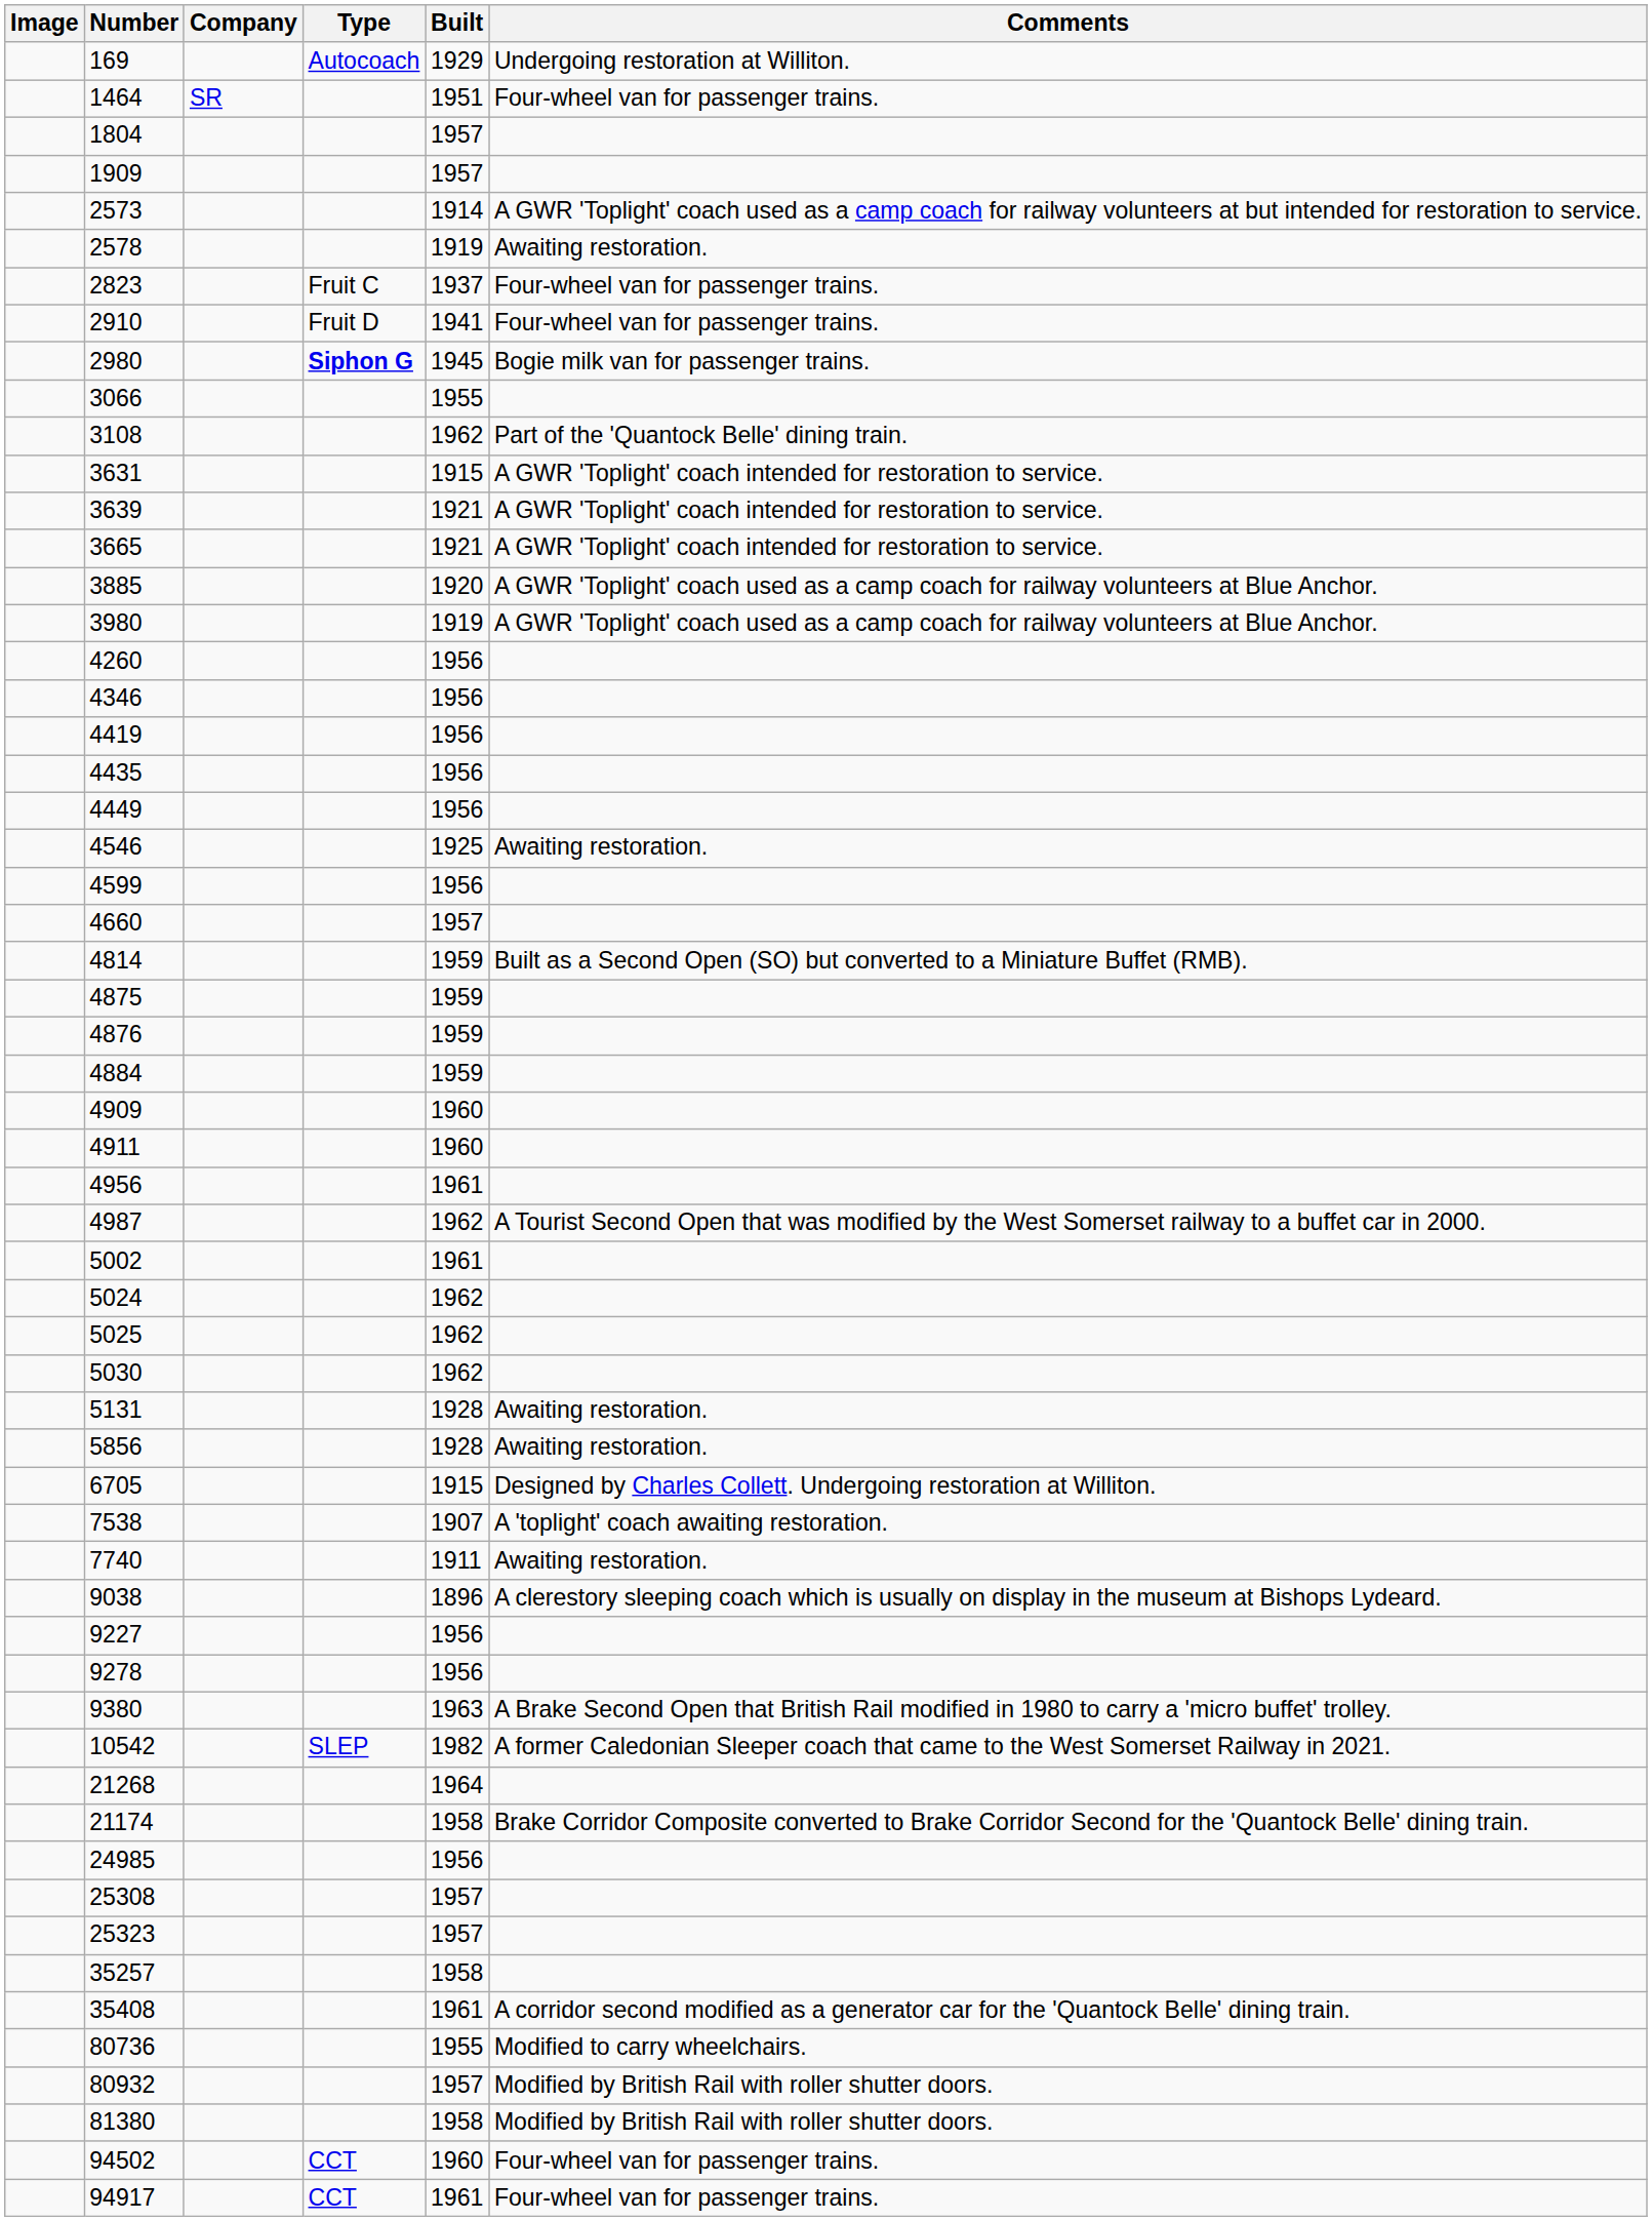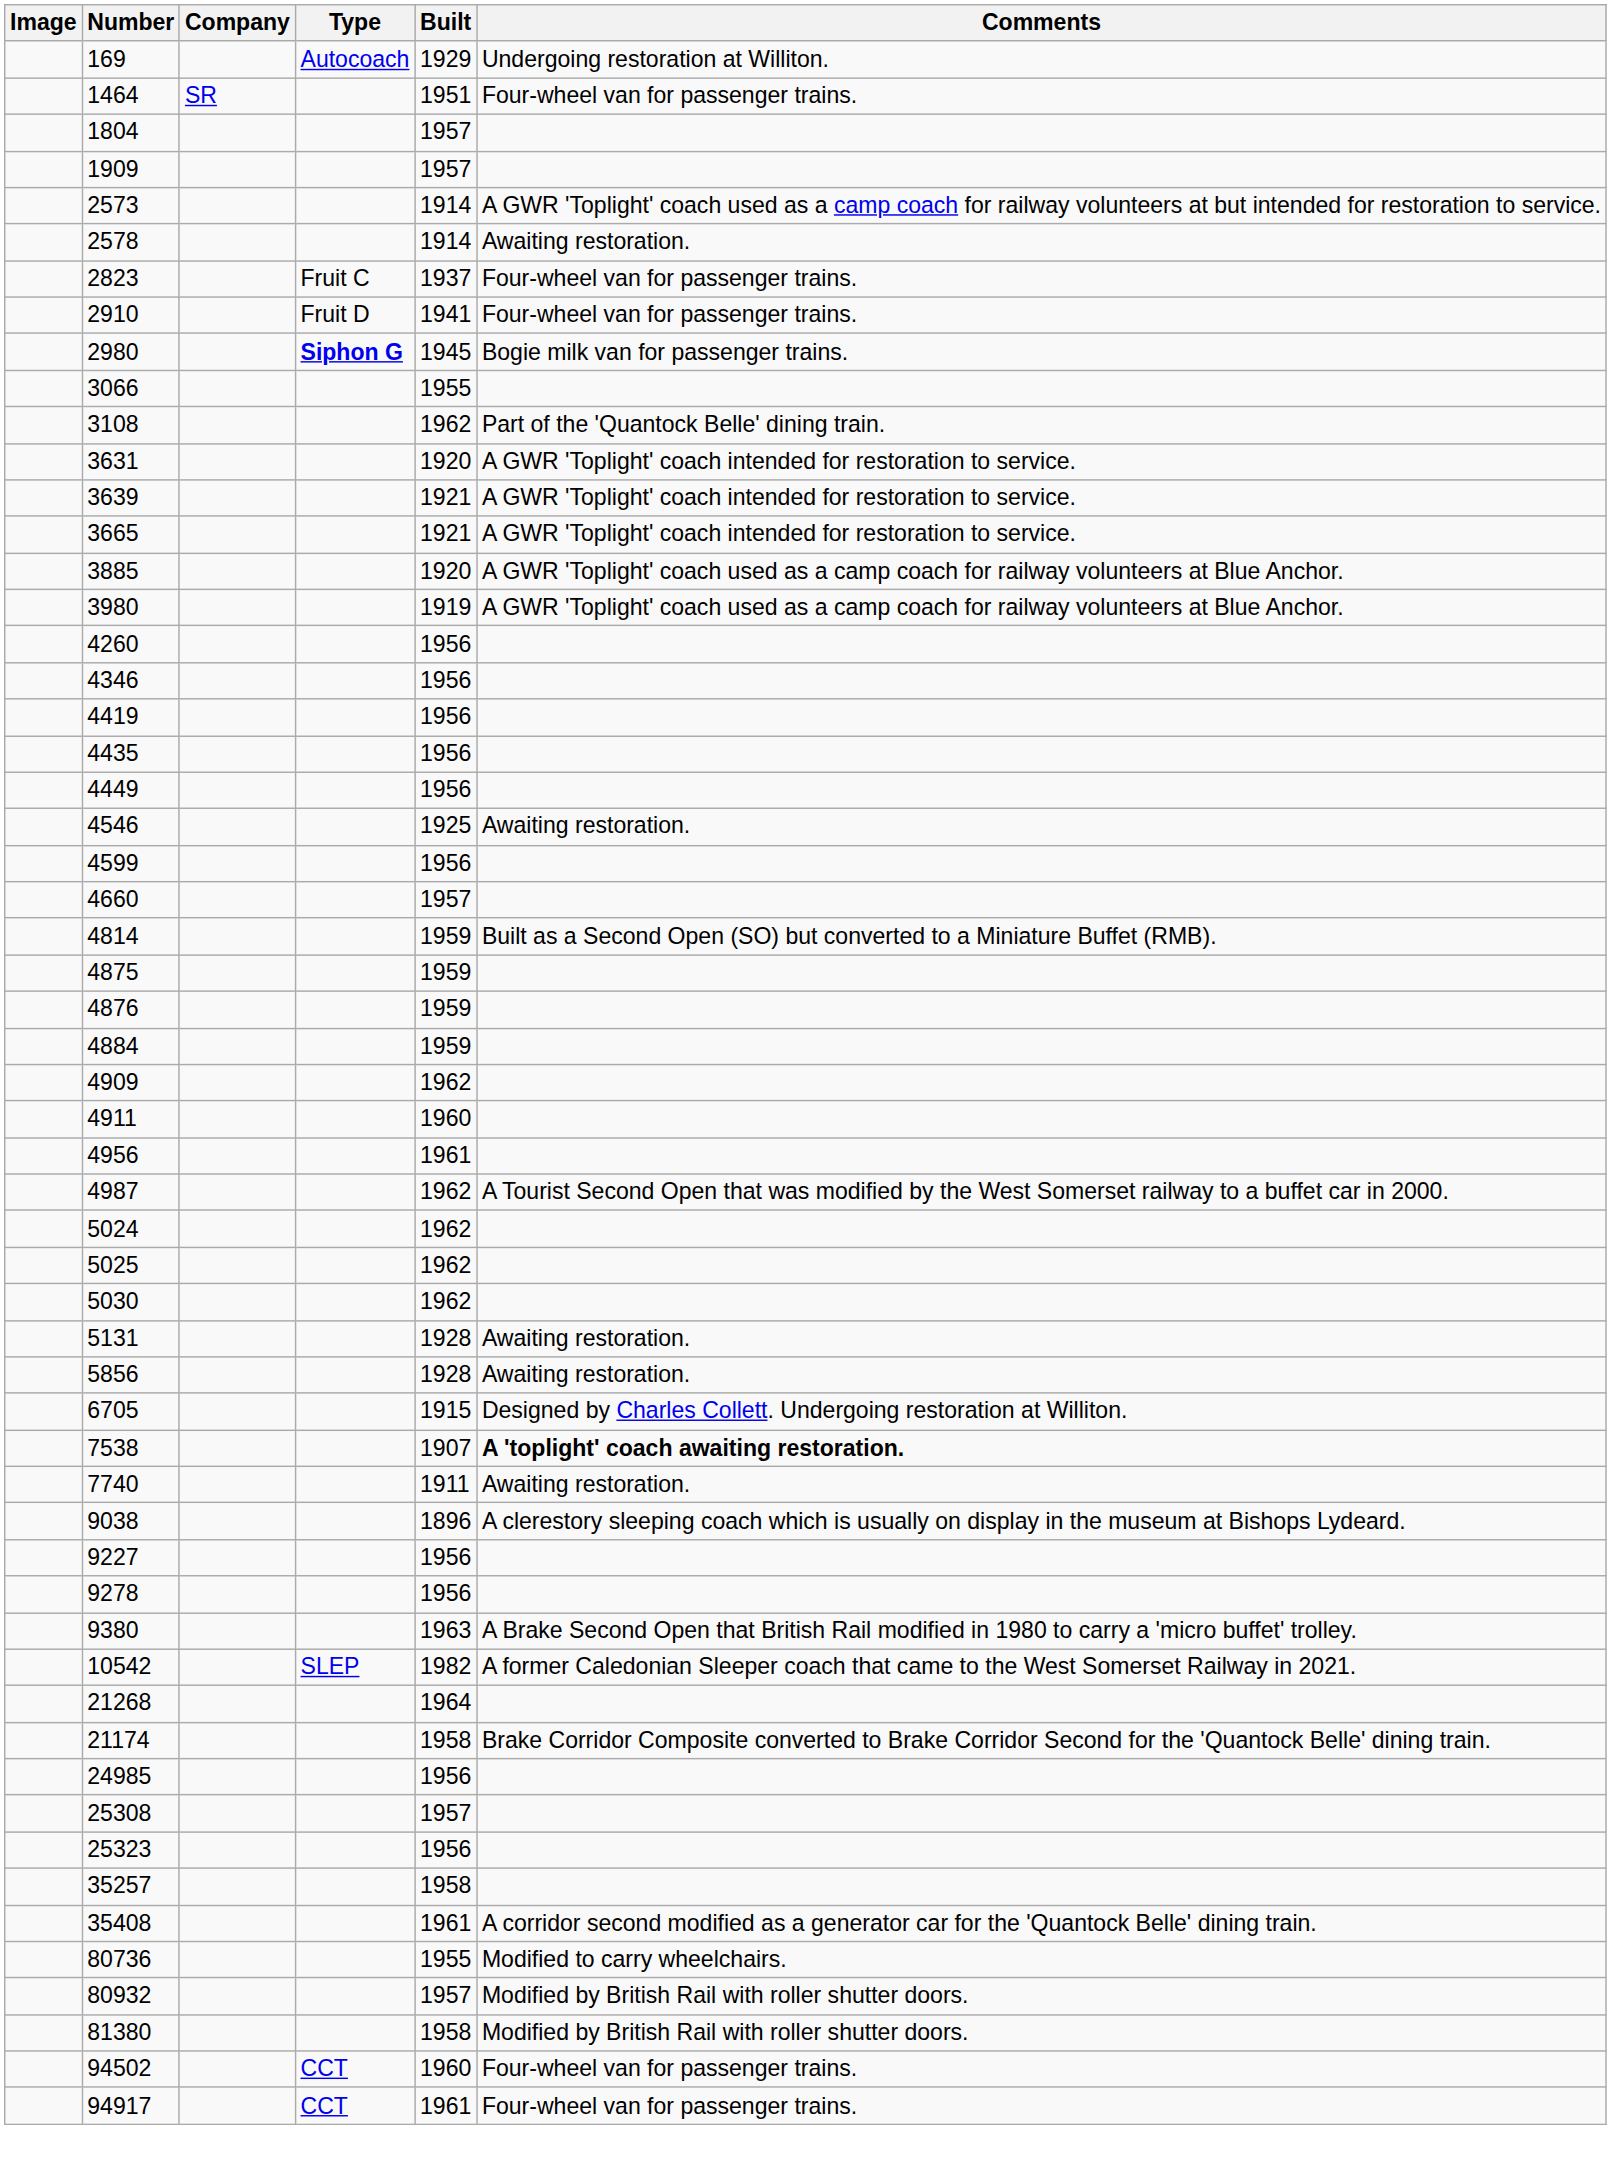2578 | Built: 1919 -> 1914
3631 | Built: 1915 -> 1920
4909 | Built: 1960 -> 1962
- row: 5002 | 1961
7538 | Comments: normal -> bold
25323 | Built: 1957 -> 1956
